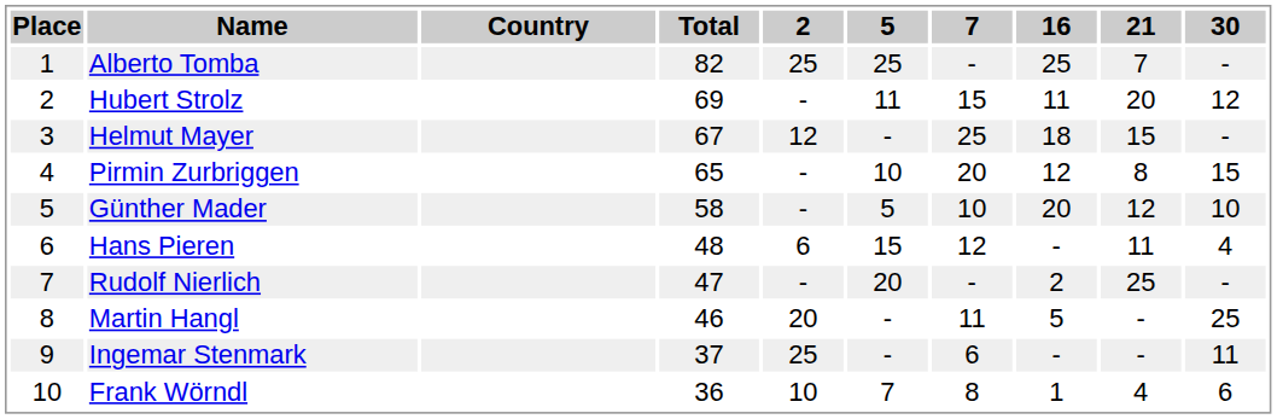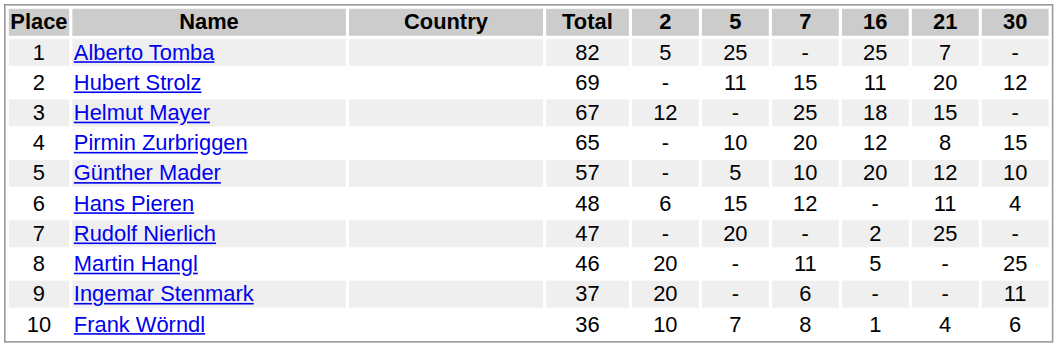Alberto Tomba | 2: 25 -> 5
Günther Mader | Total: 58 -> 57
Ingemar Stenmark | 2: 25 -> 20
